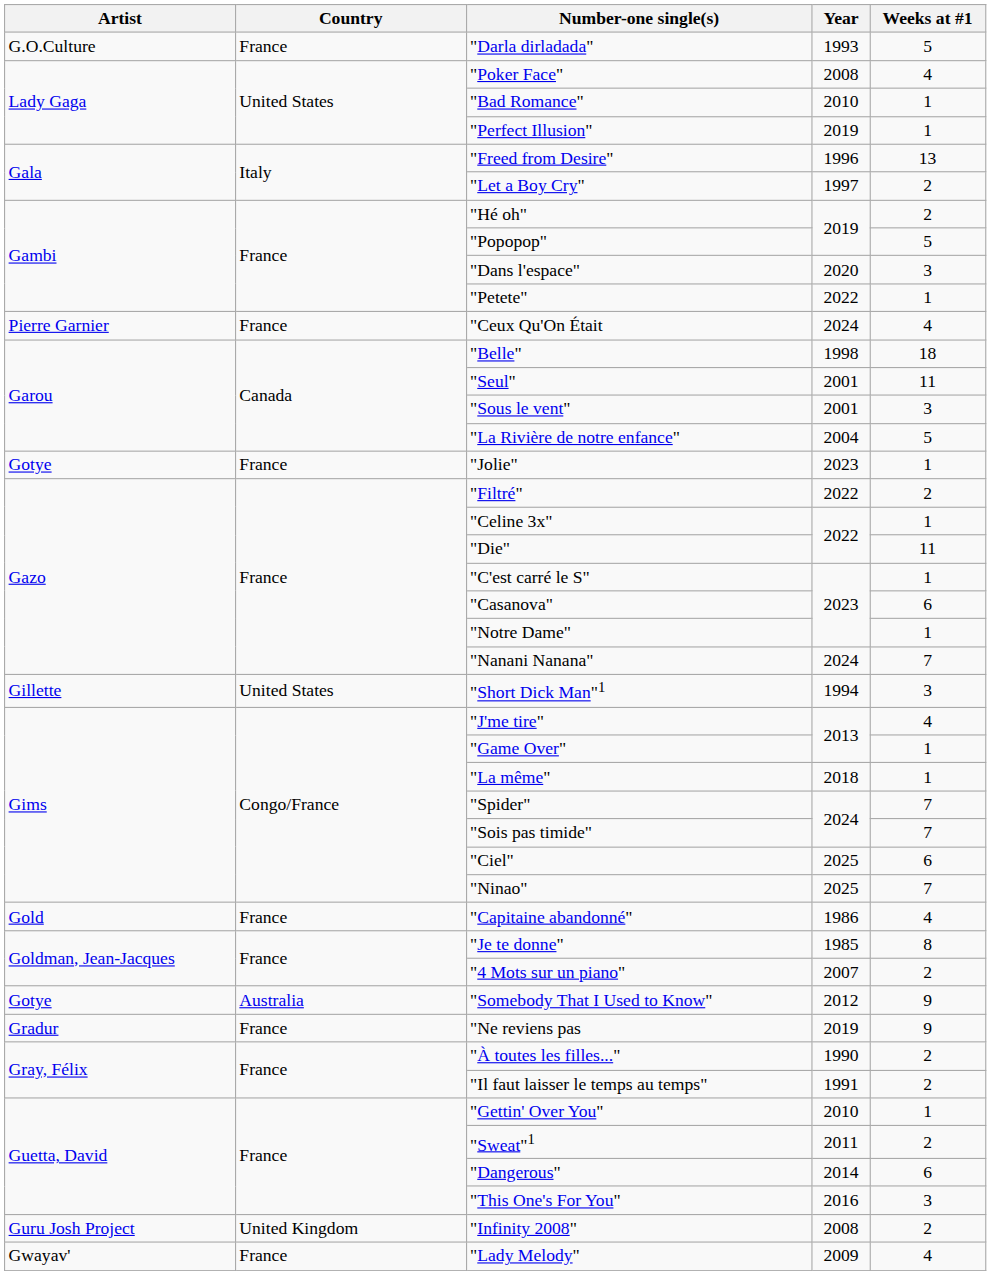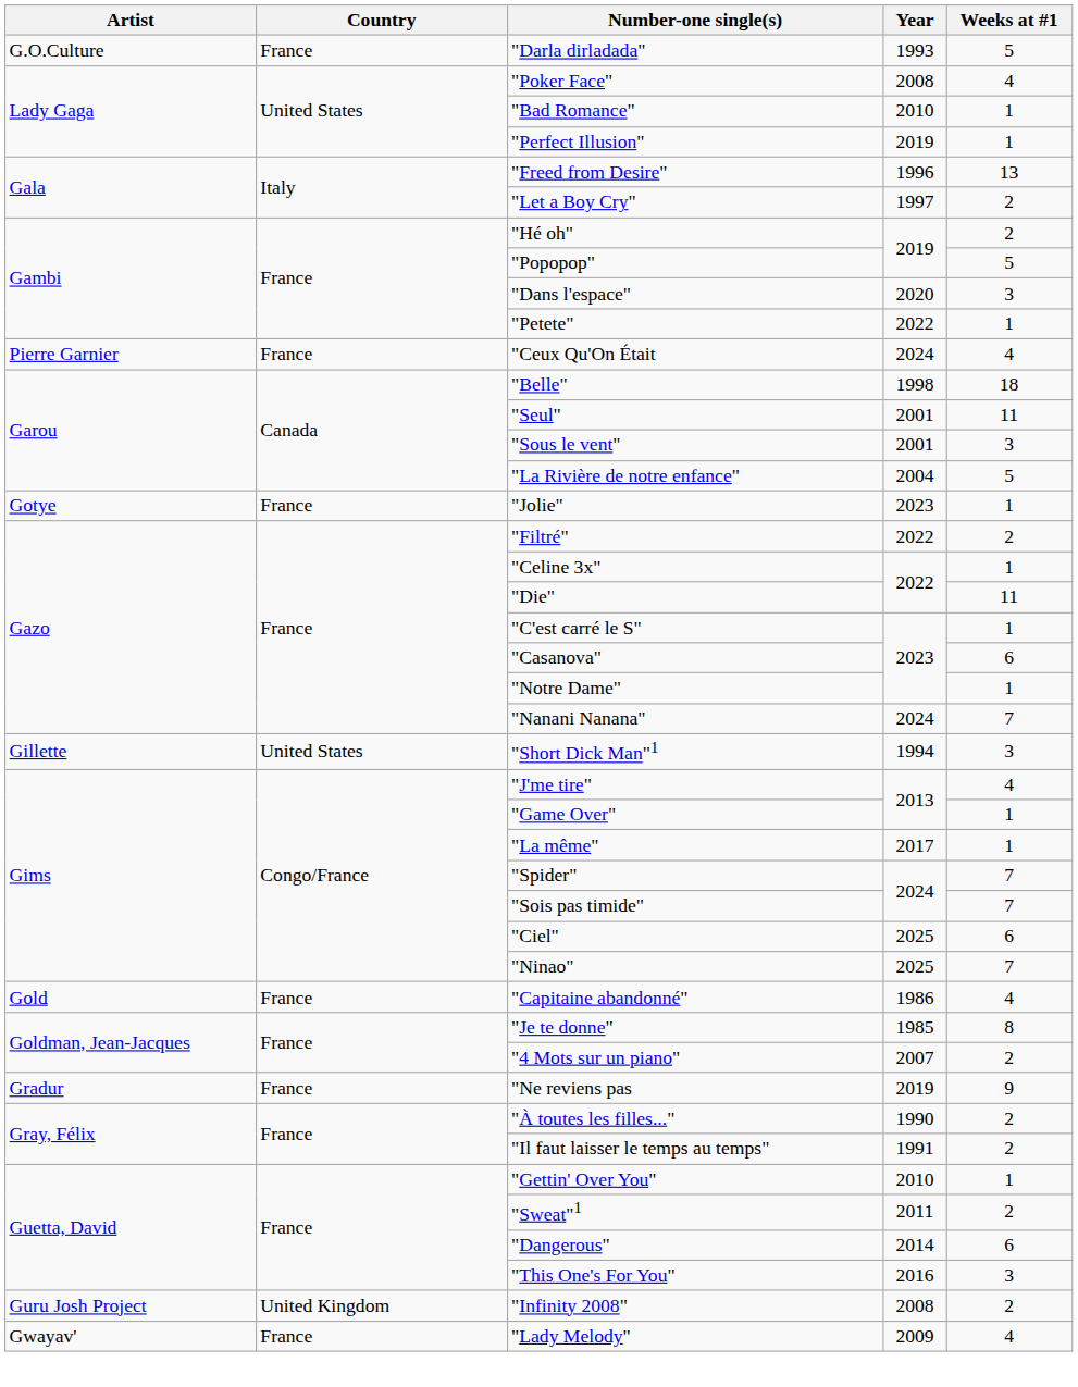"La même" | Year: 2018 -> 2017
- row: Gotye | Australia | "Somebody That I Used to Know" | 2012 | 9
